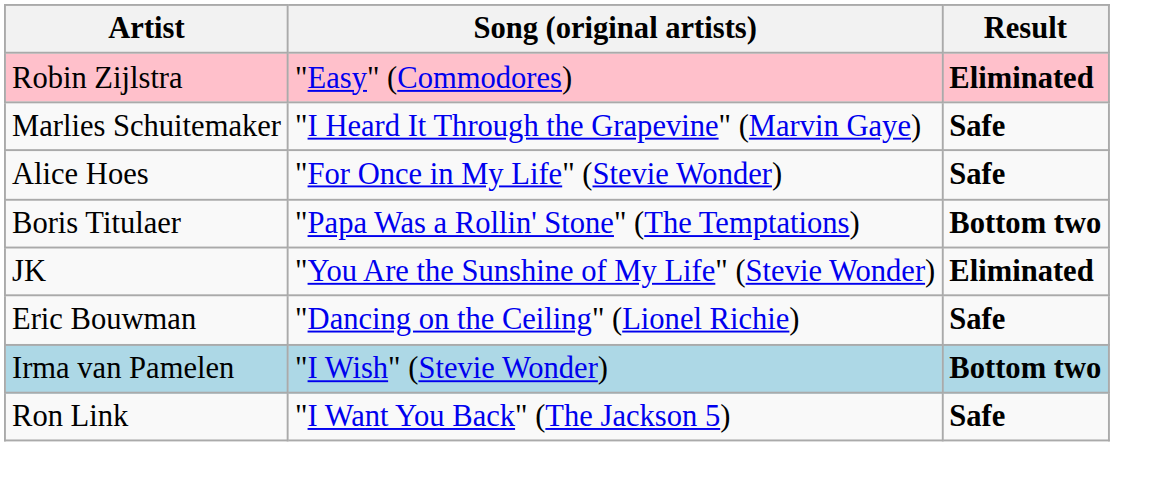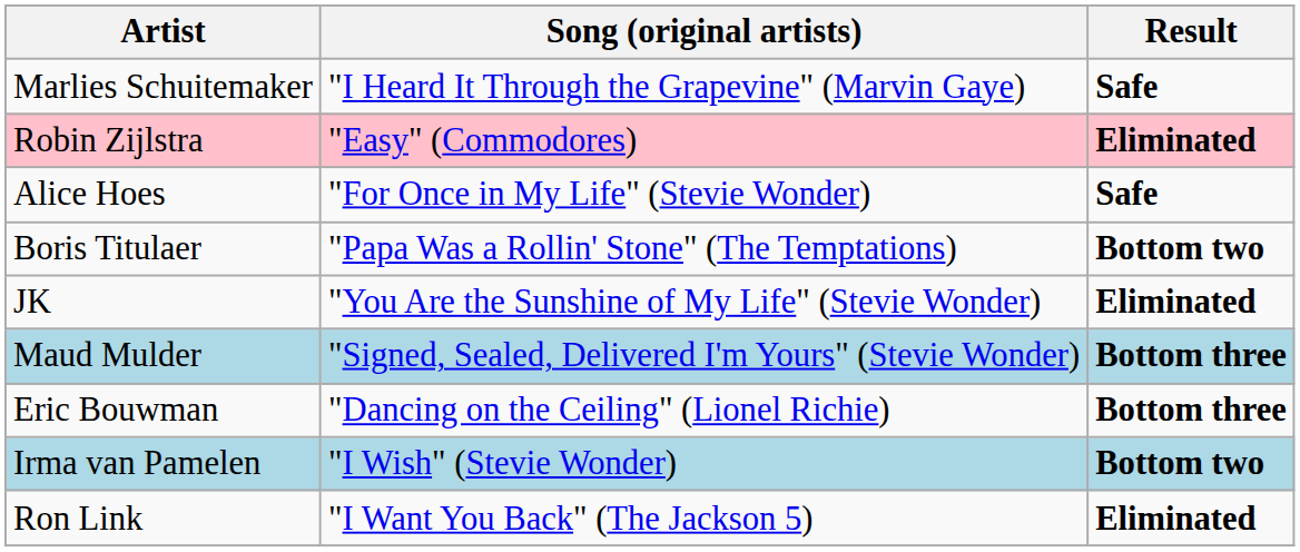rows swapped: Marlies Schuitemaker <-> Robin Zijlstra
+ row: Maud Mulder | "Signed, Sealed, Delivered I'm Yours" (Stevie Wonder) | Bottom three
Eric Bouwman | Result: Safe -> Bottom three
Ron Link | Result: Safe -> Eliminated
